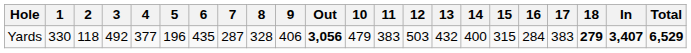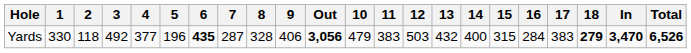Yards | 6: normal -> bold
Yards | In: 3,407 -> 3,470
Yards | Total: 6,529 -> 6,526
